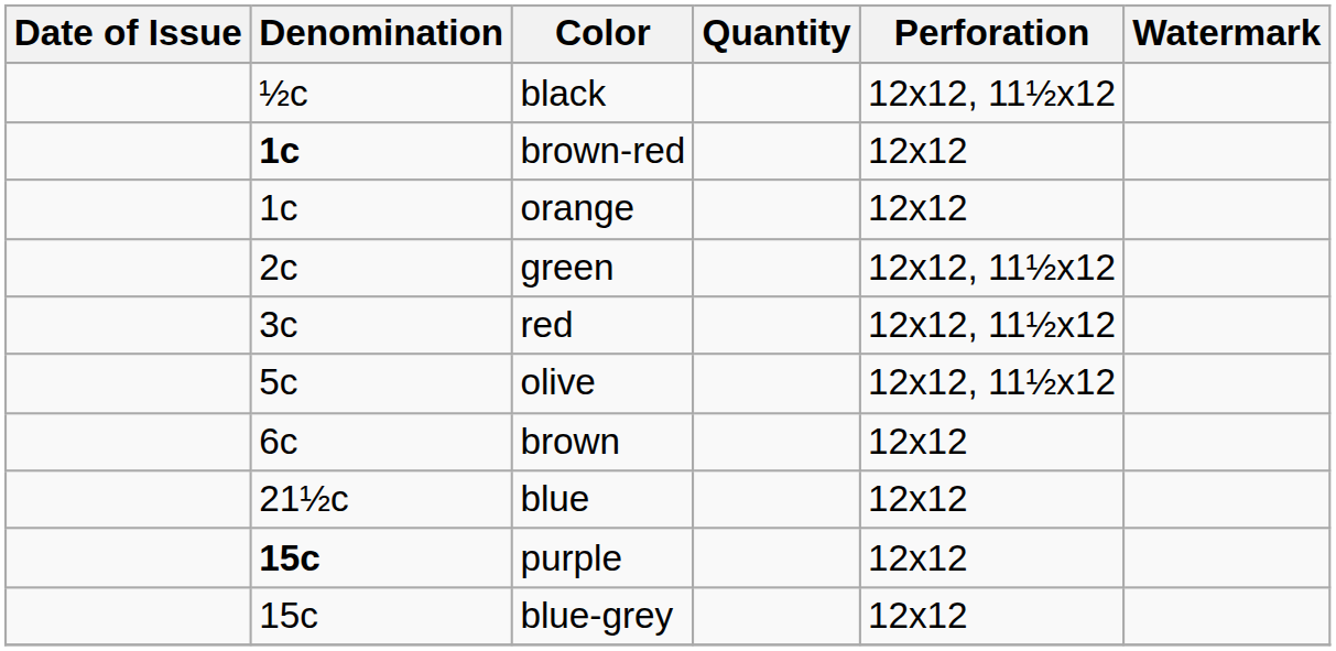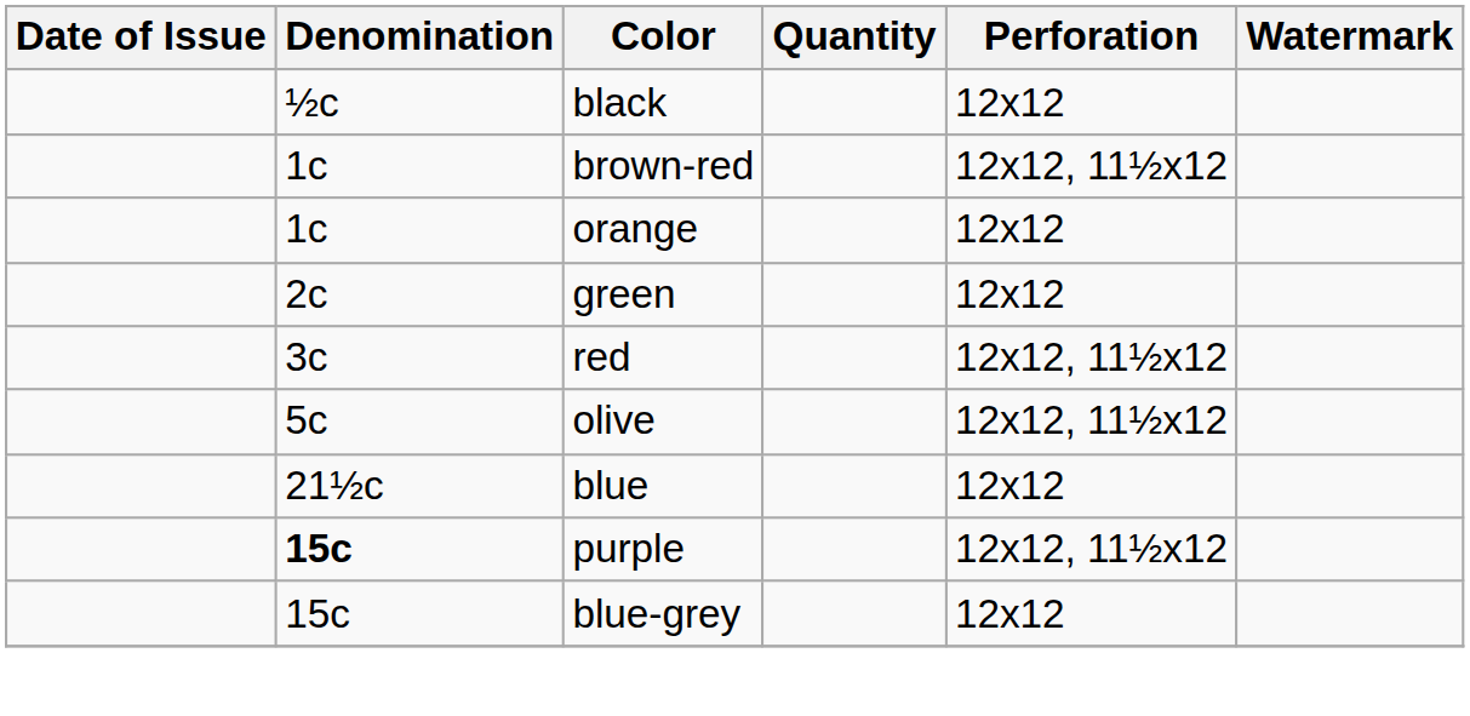black | Perforation: 12x12, 11½x12 -> 12x12
brown-red | Denomination: bold -> normal
brown-red | Perforation: 12x12 -> 12x12, 11½x12
green | Perforation: 12x12, 11½x12 -> 12x12
- row: 6c | brown | 12x12
purple | Perforation: 12x12 -> 12x12, 11½x12
